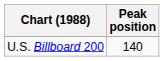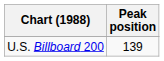U.S. Billboard 200 | Peak position: 140 -> 139
